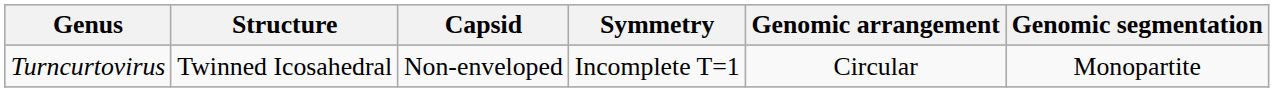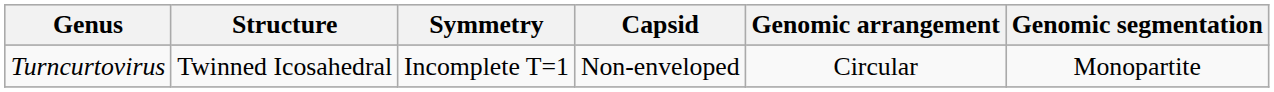columns swapped: Symmetry <-> Capsid
